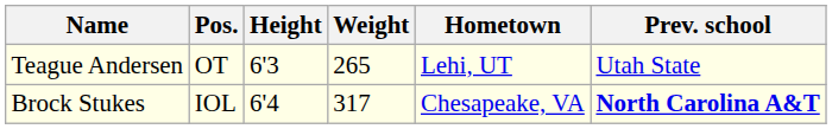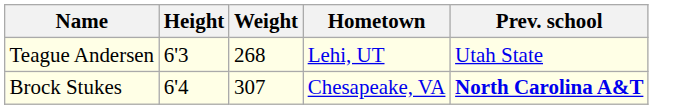- column: Pos. | OT | IOL
Teague Andersen | Weight: 265 -> 268
Brock Stukes | Weight: 317 -> 307
